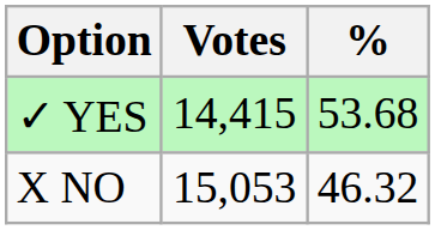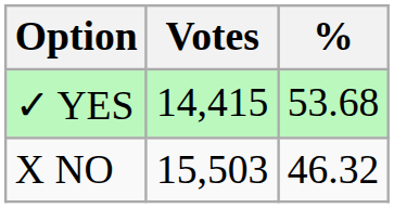X NO | Votes: 15,053 -> 15,503
